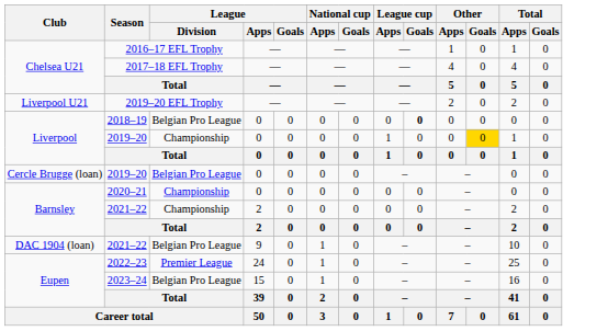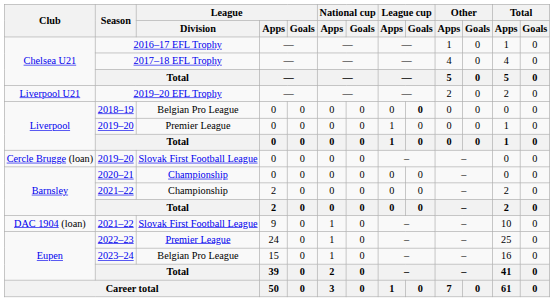Liverpool / 2019–20 | League / Division: Championship -> Premier League
Liverpool / 2019–20 | Other / Goals: gold background -> no background
Cercle Brugge (loan) / 2019–20 | League / Division: Belgian Pro League -> Slovak First Football League
DAC 1904 (loan) / 2021–22 | League / Division: Belgian Pro League -> Slovak First Football League
